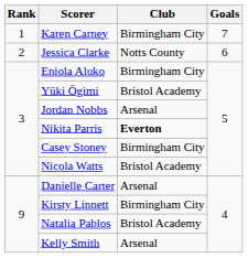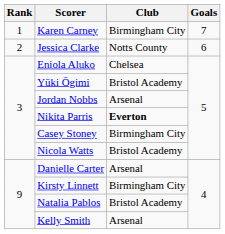Eniola Aluko | Club: Birmingham City -> Chelsea
